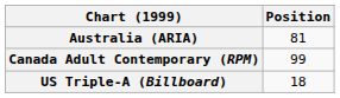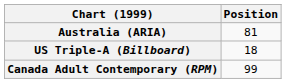rows swapped: Canada Adult Contemporary (RPM) <-> US Triple-A (Billboard)
